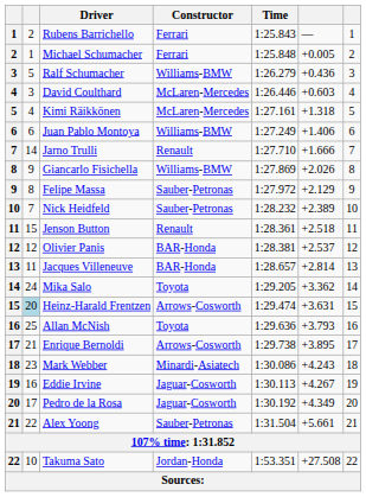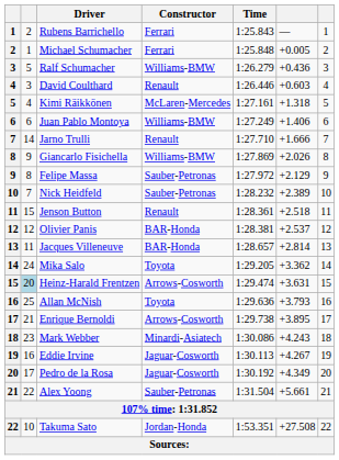David Coulthard | Constructor: McLaren-Mercedes -> Renault
